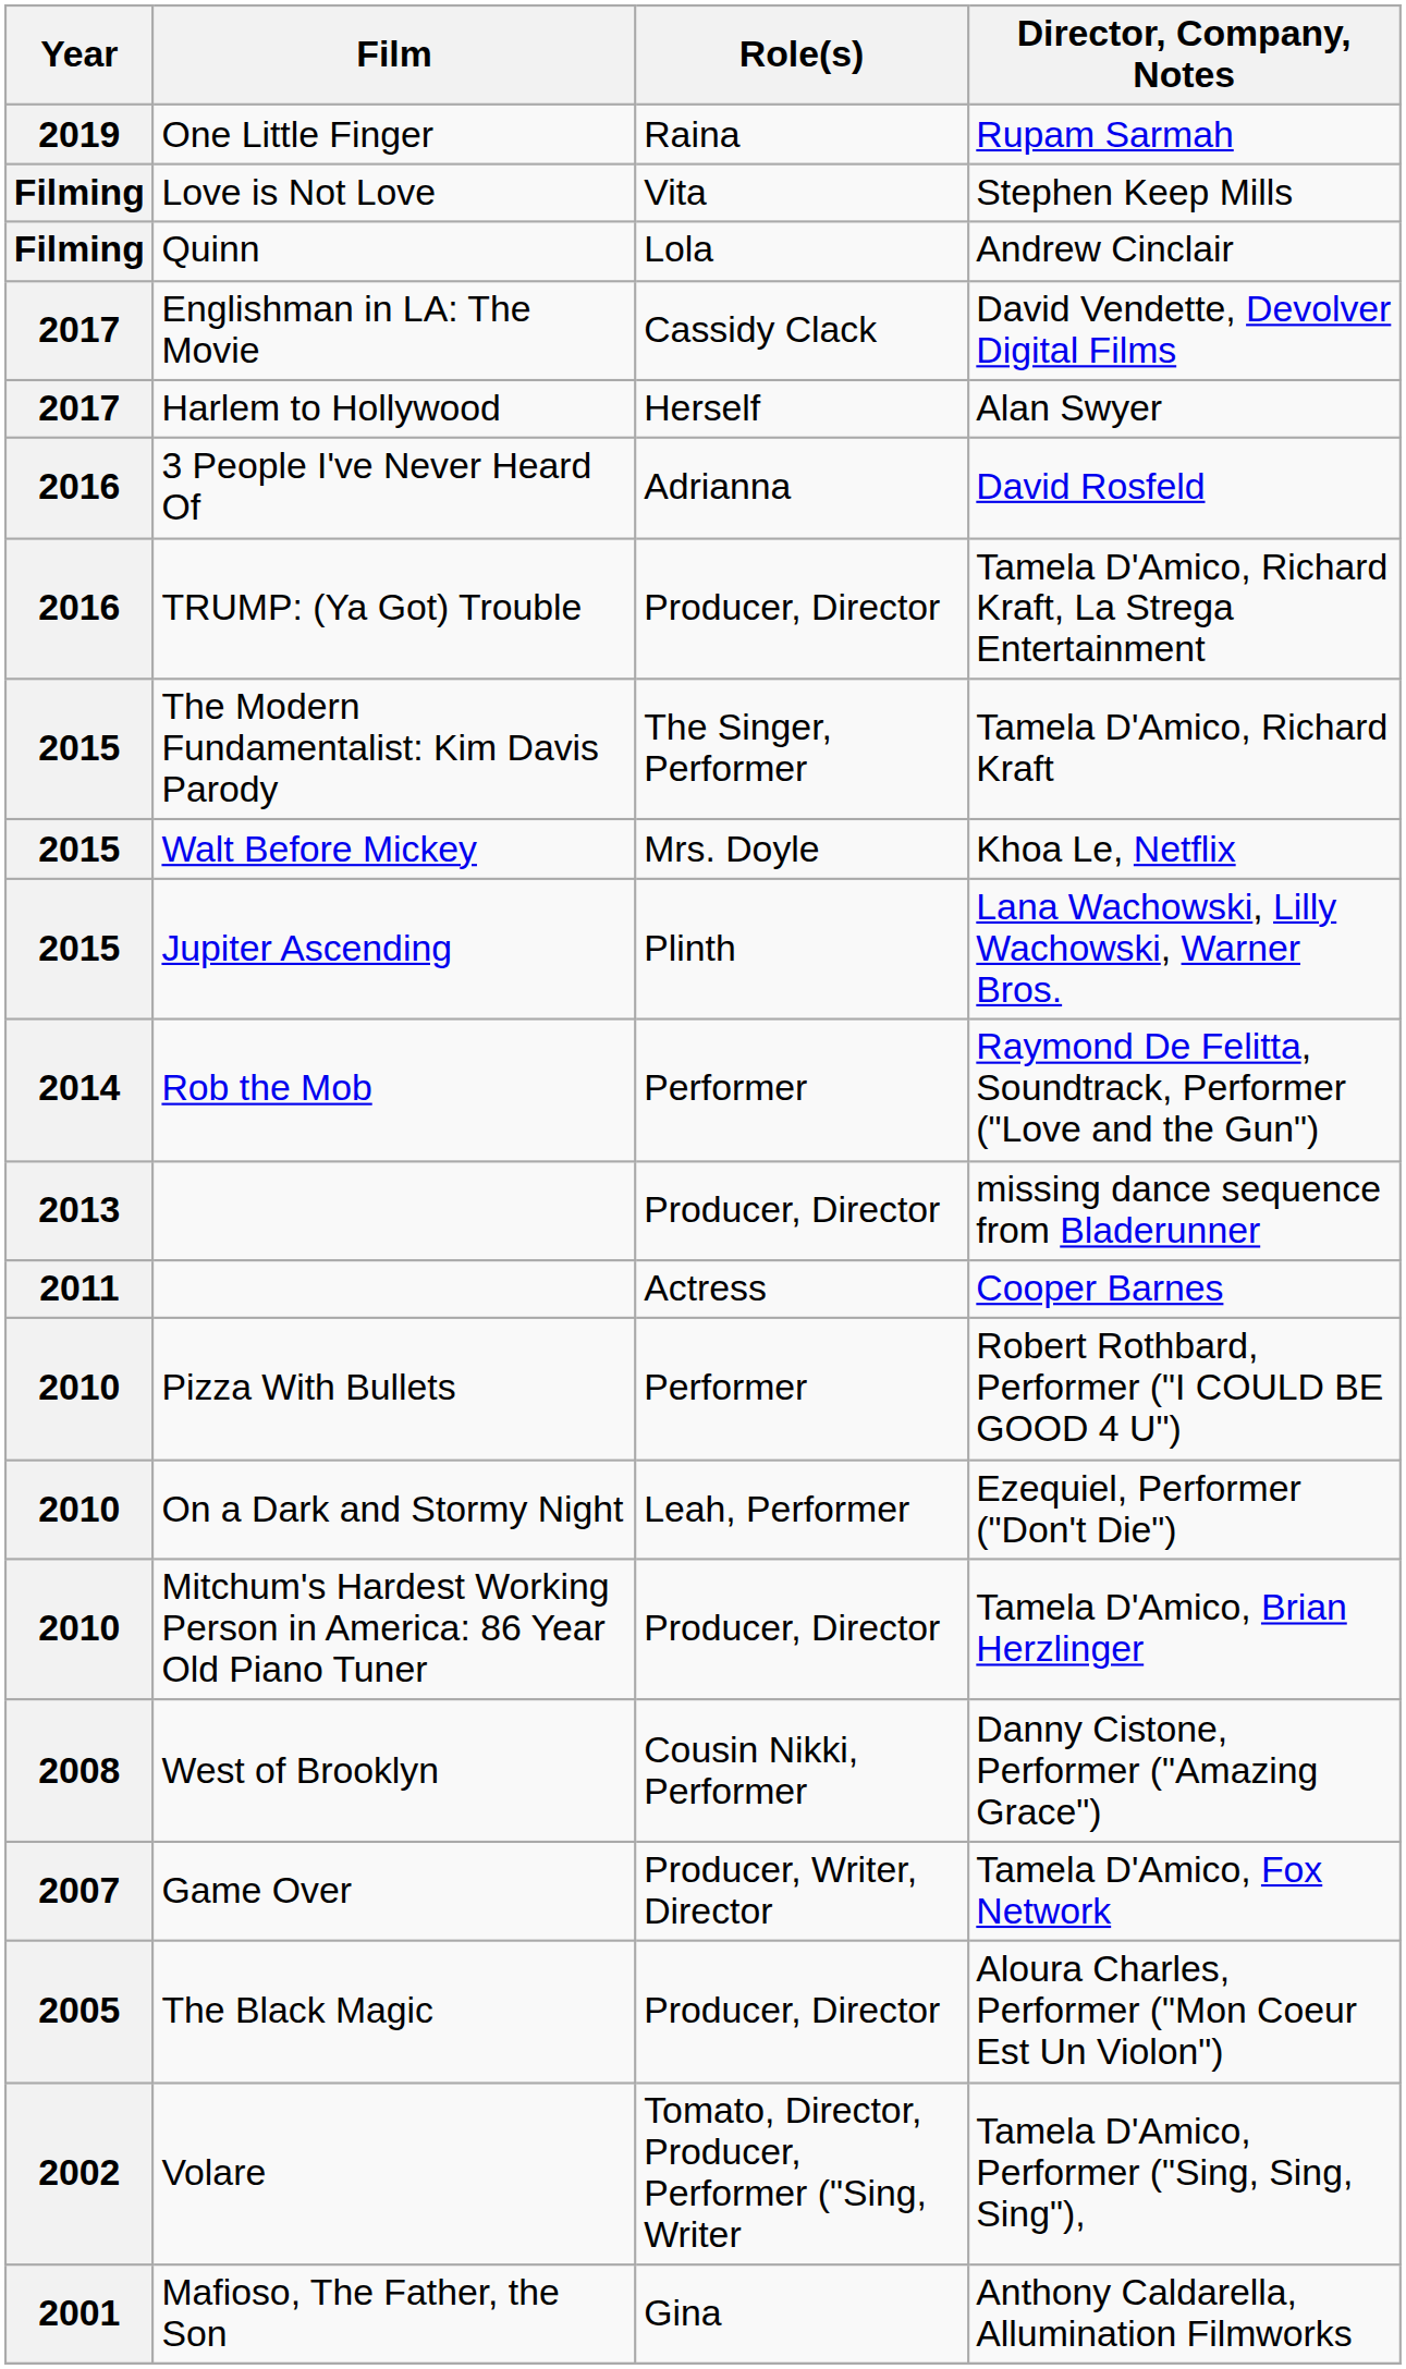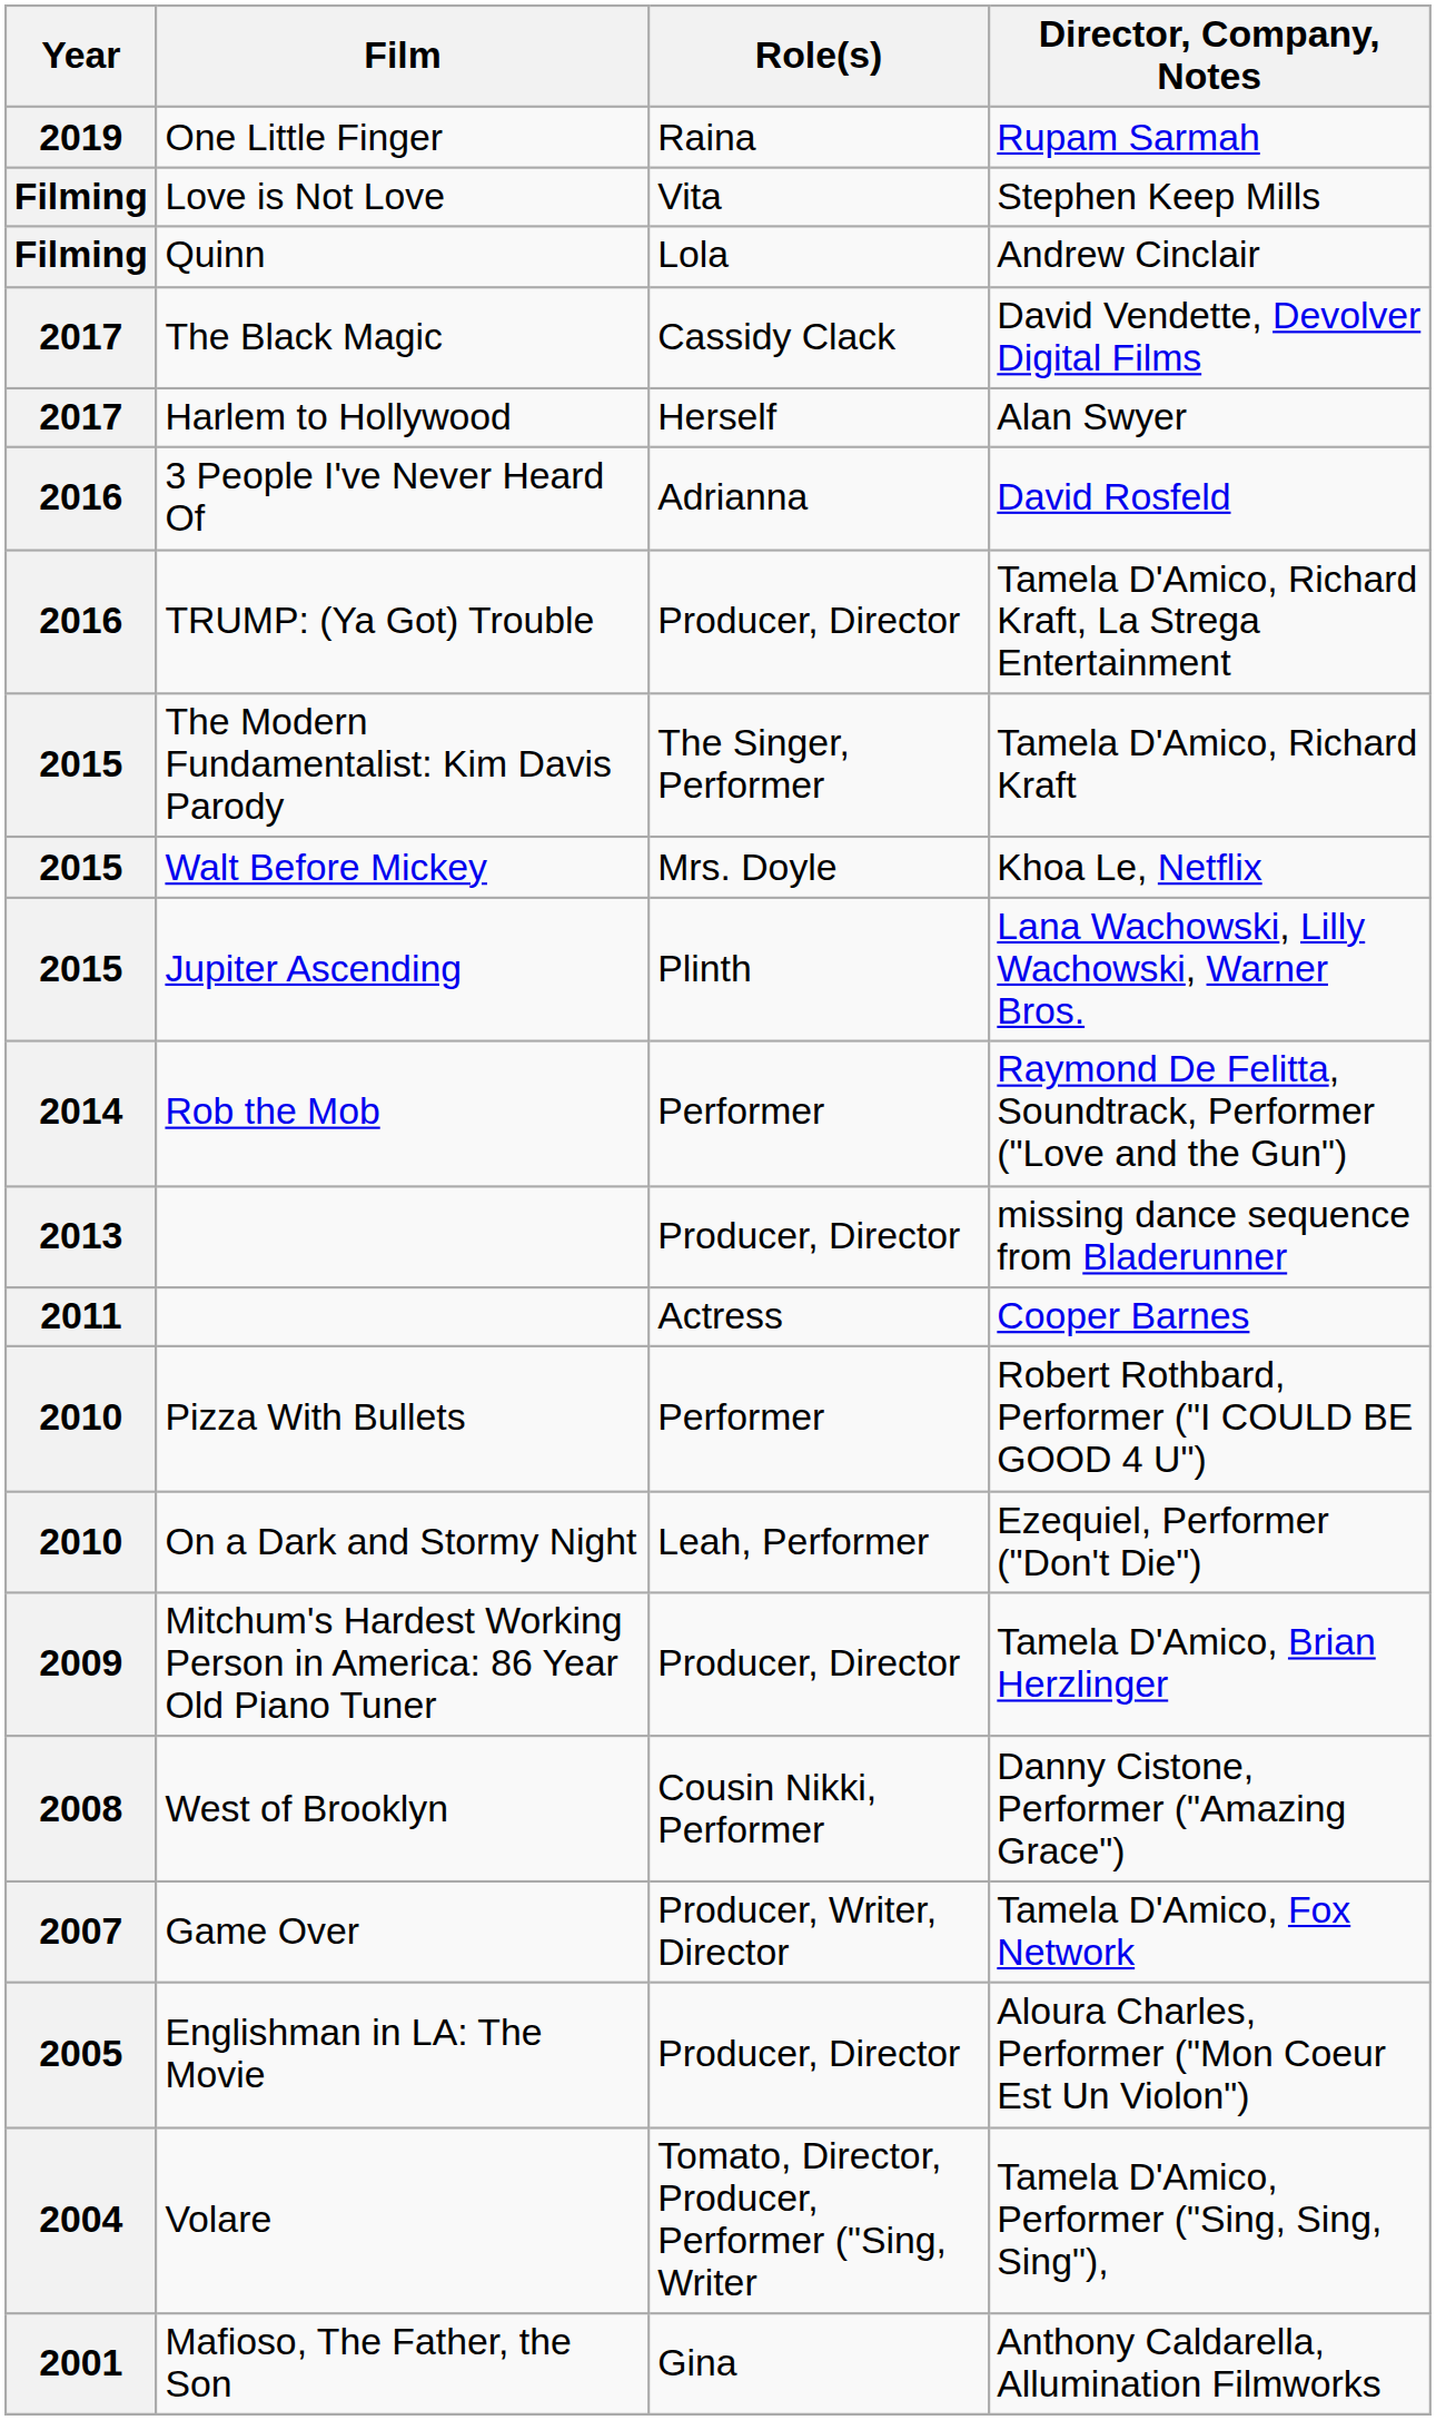David Vendette, Devolver Digital Films | Film: Englishman in LA: The Movie -> The Black Magic
Tamela D'Amico, Brian Herzlinger | Year: 2010 -> 2009
Aloura Charles, Performer ("Mon Coeur Est Un Violon") | Film: The Black Magic -> Englishman in LA: The Movie
Tamela D'Amico, Performer ("Sing, Sing, Sing"), | Year: 2002 -> 2004
